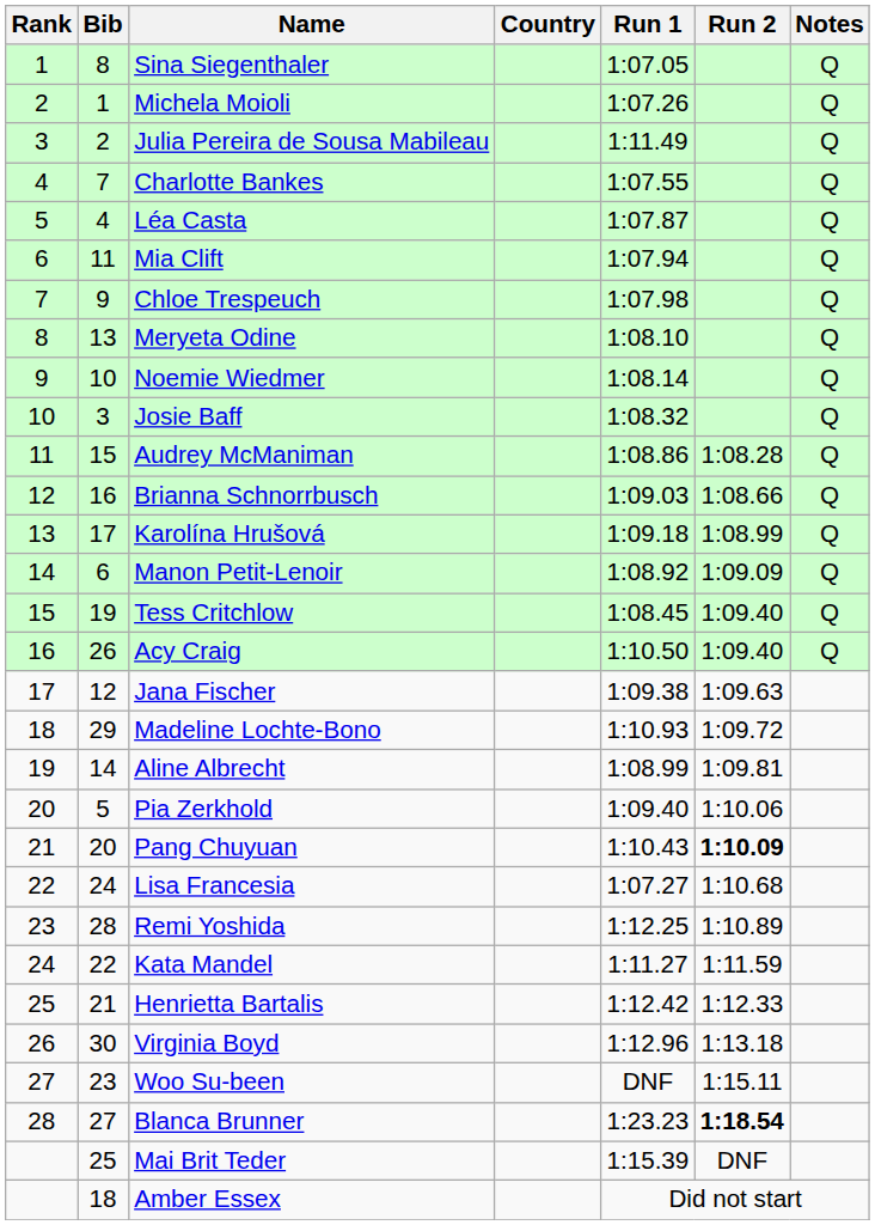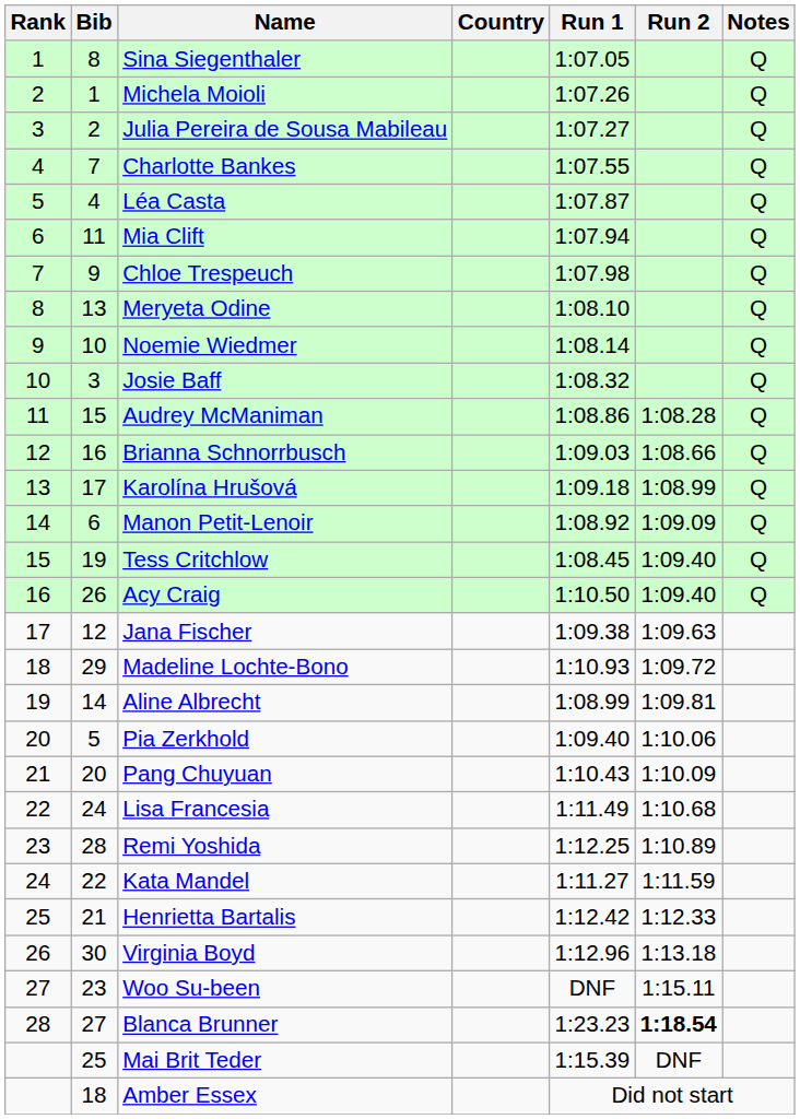Julia Pereira de Sousa Mabileau | Run 1: 1:11.49 -> 1:07.27
Pang Chuyuan | Run 2: bold -> normal
Lisa Francesia | Run 1: 1:07.27 -> 1:11.49
